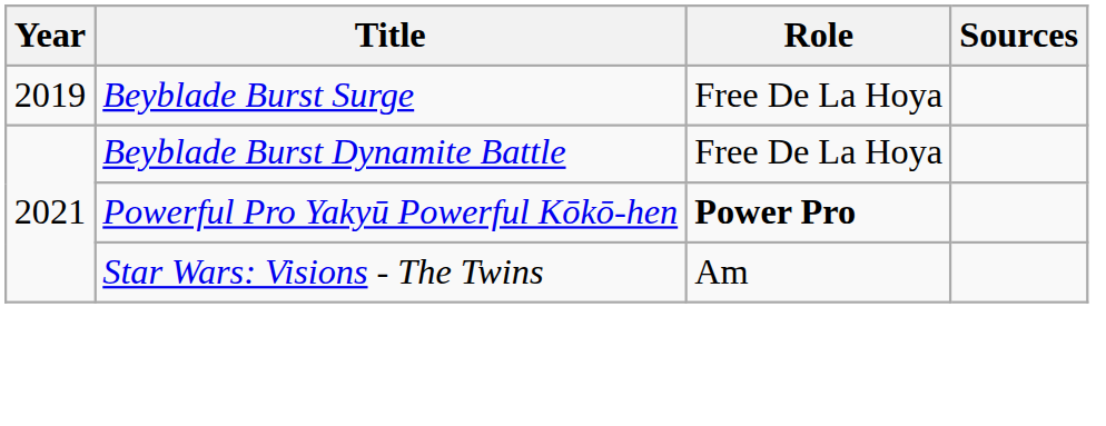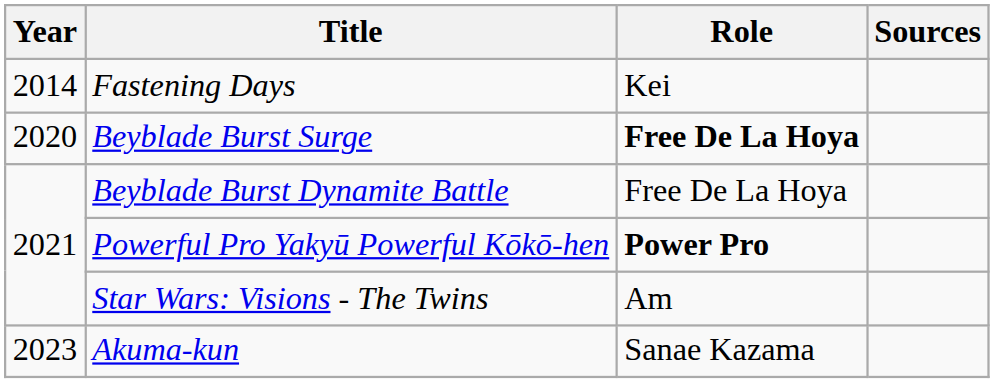+ row: 2014 | Fastening Days | Kei
Beyblade Burst Surge | Year: 2019 -> 2020
Beyblade Burst Surge | Role: normal -> bold
+ row: 2023 | Akuma-kun | Sanae Kazama
